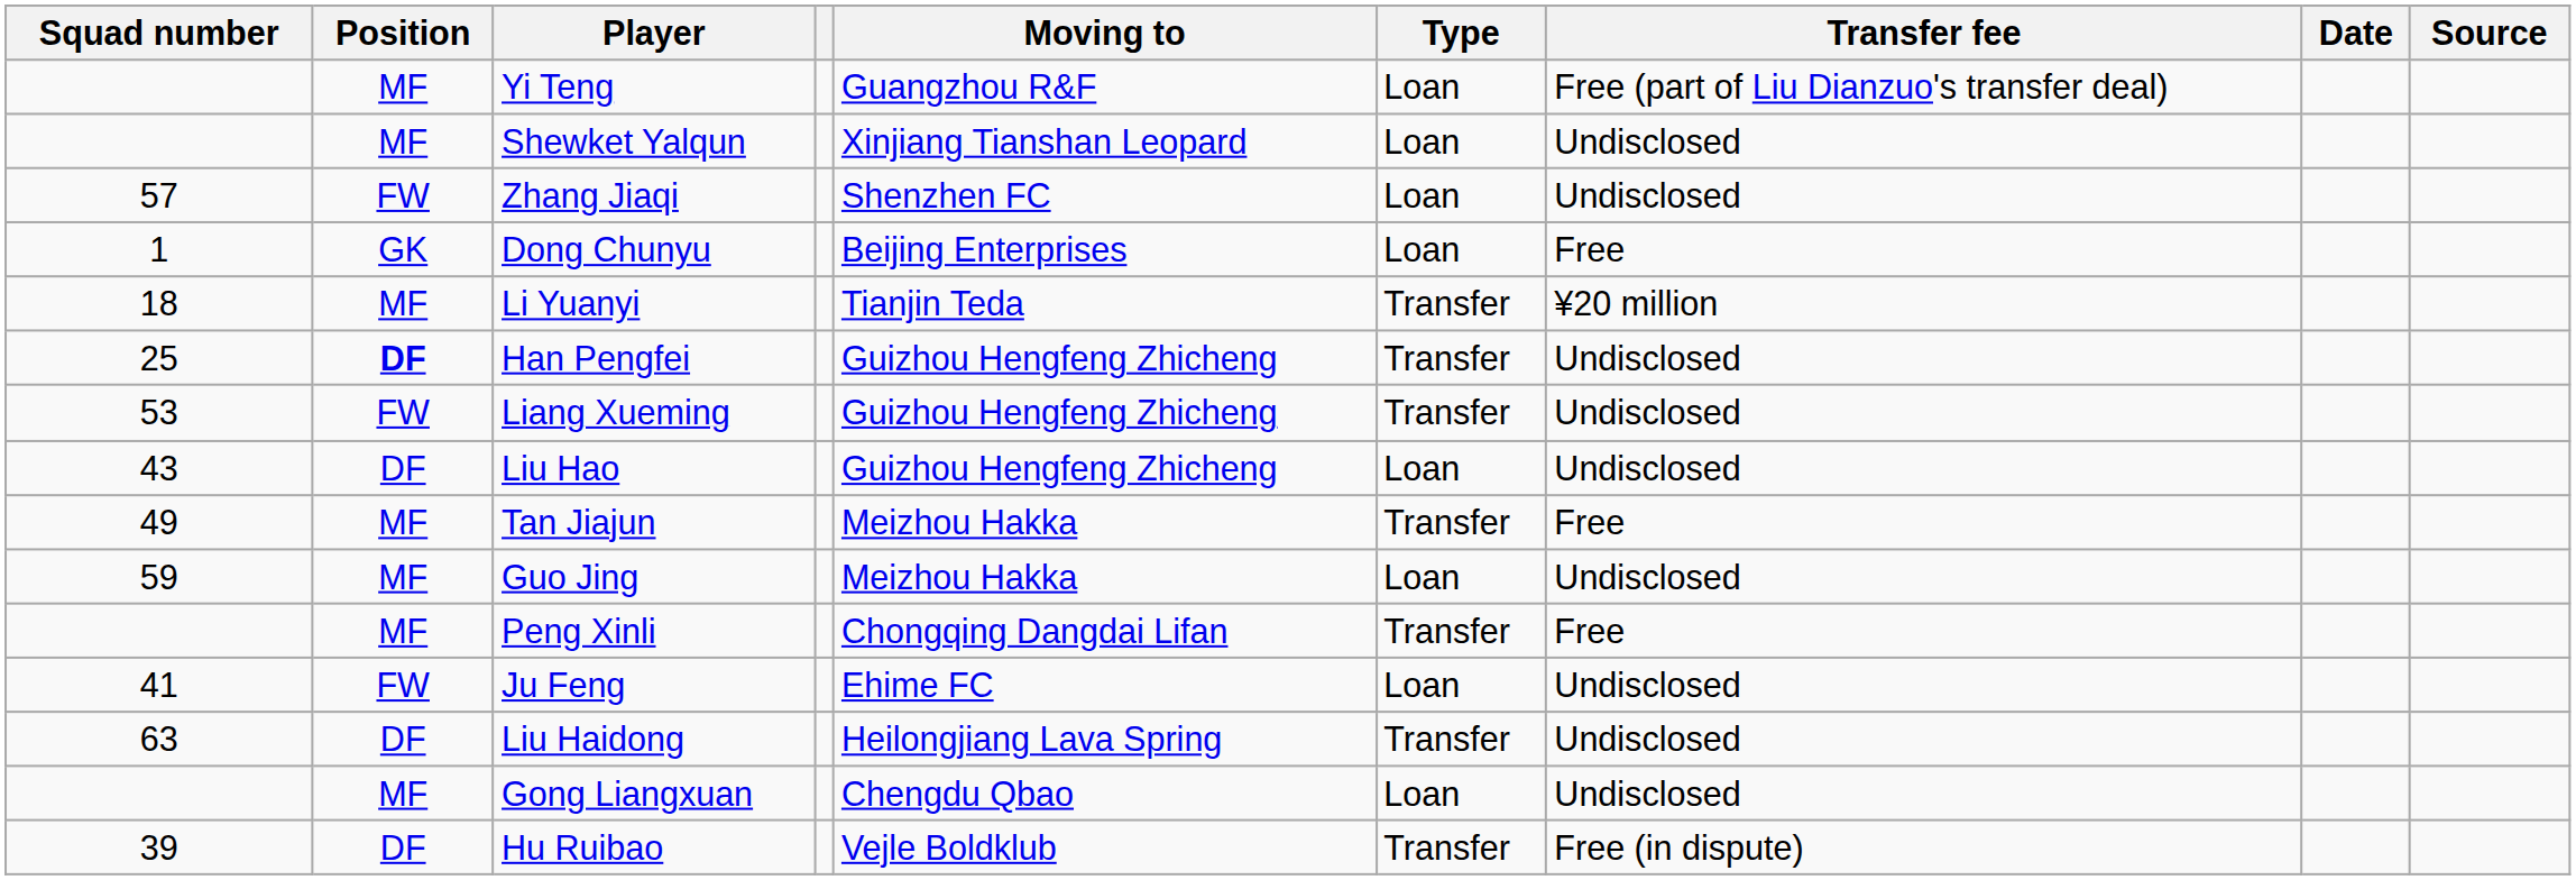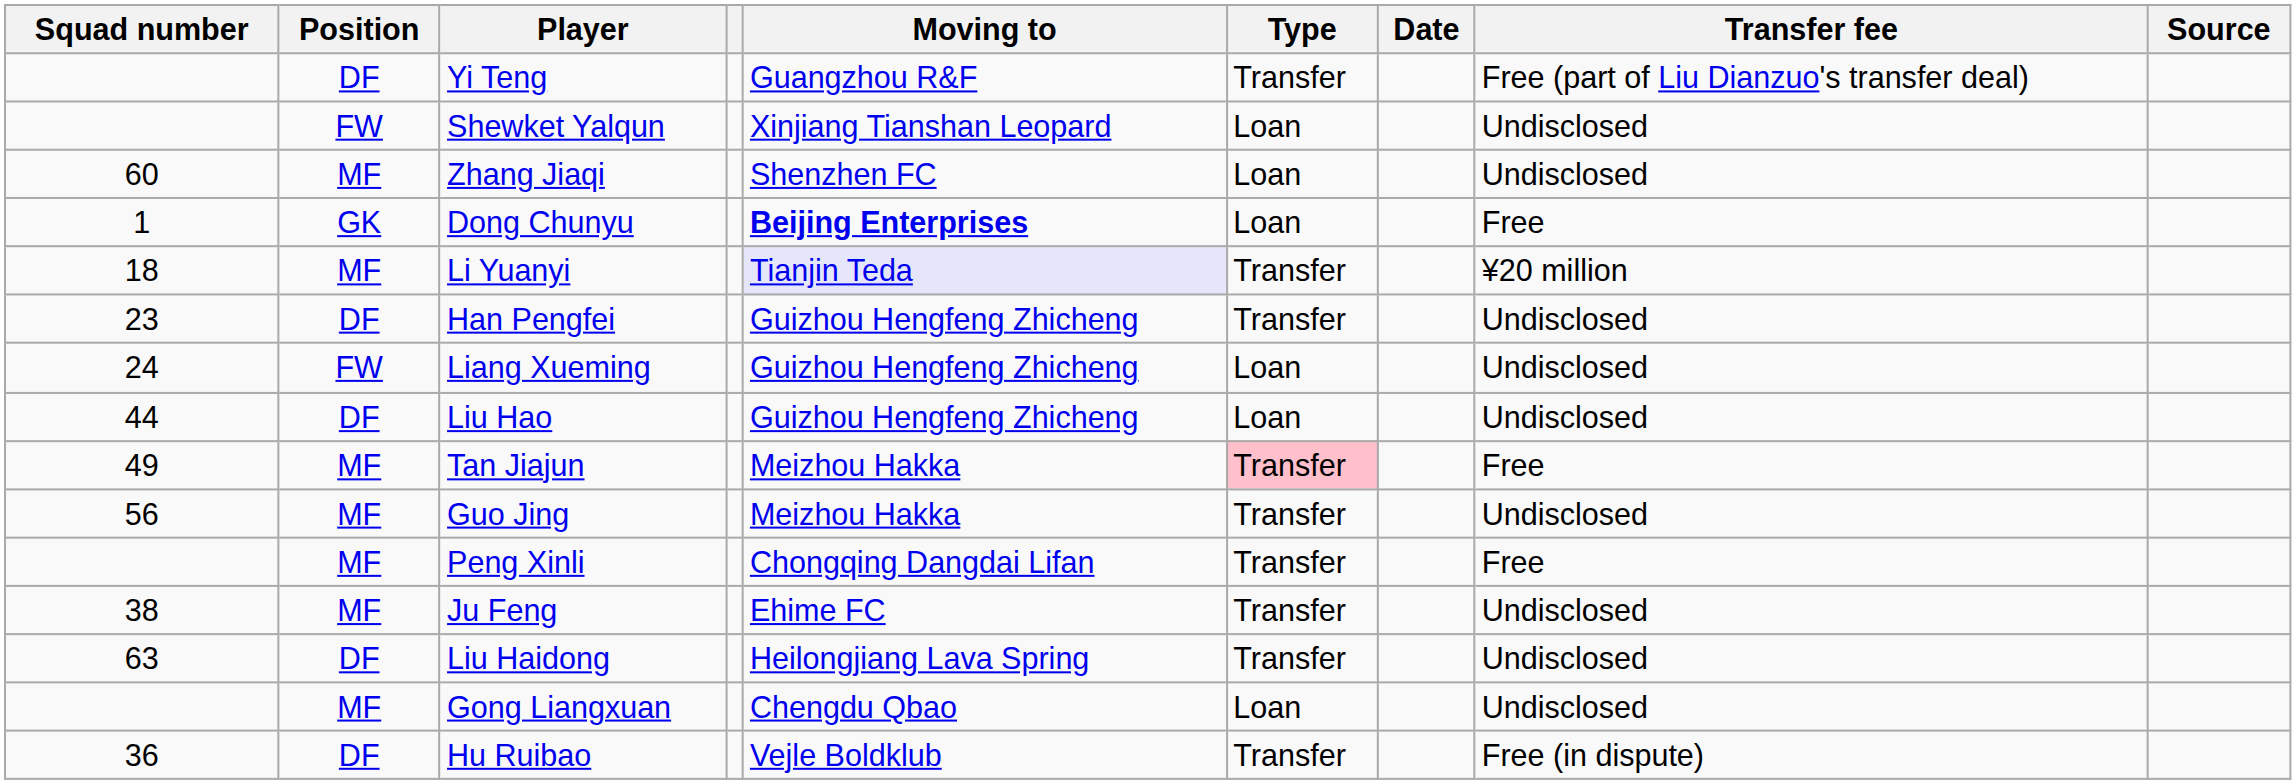columns swapped: Transfer fee <-> Date
Yi Teng | Position: MF -> DF
Yi Teng | Type: Loan -> Transfer
Shewket Yalqun | Position: MF -> FW
Zhang Jiaqi | Squad number: 57 -> 60
Zhang Jiaqi | Position: FW -> MF
Dong Chunyu | Moving to: normal -> bold
Li Yuanyi | Moving to: no background -> lavender background
Han Pengfei | Squad number: 25 -> 23
Han Pengfei | Position: bold -> normal
Liang Xueming | Squad number: 53 -> 24
Liang Xueming | Type: Transfer -> Loan
Liu Hao | Squad number: 43 -> 44
Tan Jiajun | Type: no background -> pink background
Guo Jing | Squad number: 59 -> 56
Guo Jing | Type: Loan -> Transfer
Ju Feng | Squad number: 41 -> 38
Ju Feng | Position: FW -> MF
Ju Feng | Type: Loan -> Transfer
Hu Ruibao | Squad number: 39 -> 36
